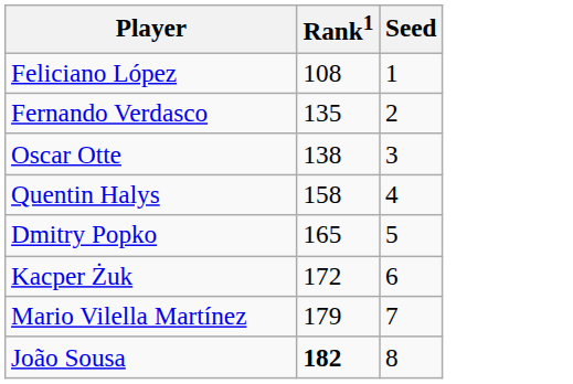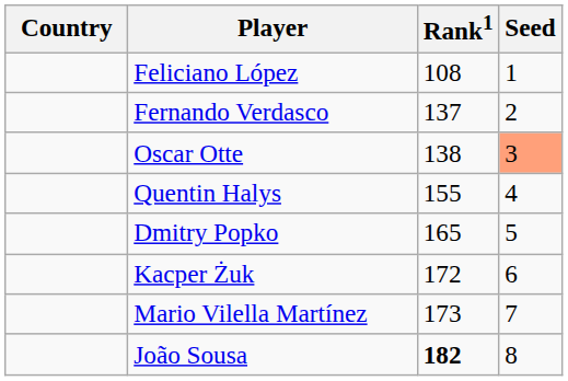+ column: Country
Fernando Verdasco | Rank1: 135 -> 137
Oscar Otte | Seed: no background -> lightsalmon background
Quentin Halys | Rank1: 158 -> 155
Mario Vilella Martínez | Rank1: 179 -> 173
